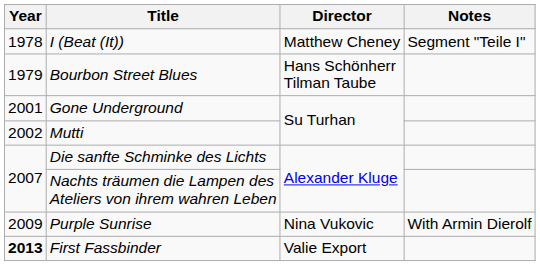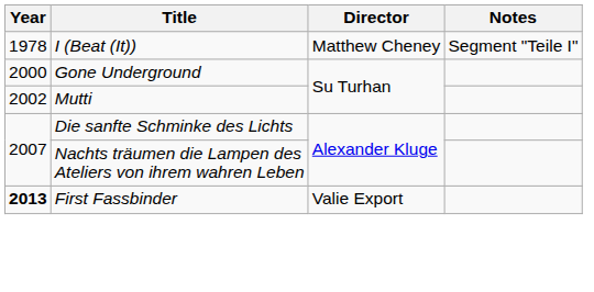- row: 1979 | Bourbon Street Blues | Hans Schönherr Tilman Taube
Gone Underground | Year: 2001 -> 2000
- row: 2009 | Purple Sunrise | Nina Vukovic | With Armin Dierolf
